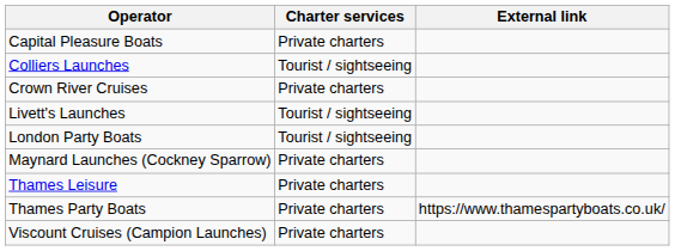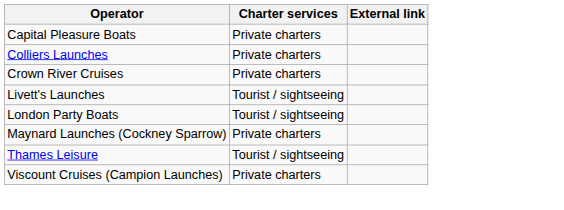Colliers Launches | Charter services: Tourist / sightseeing -> Private charters
Thames Leisure | Charter services: Private charters -> Tourist / sightseeing
- row: Thames Party Boats | Private charters | https://www.thamespartyboats.co.uk/
